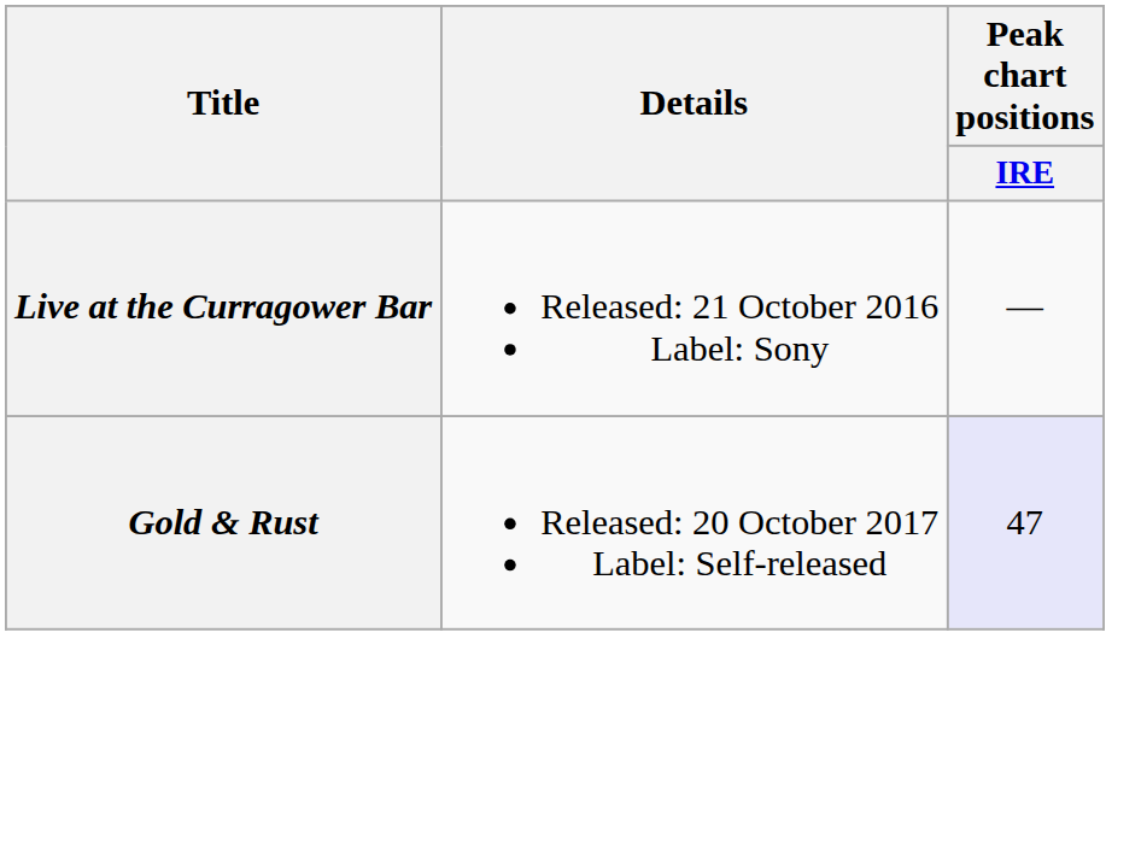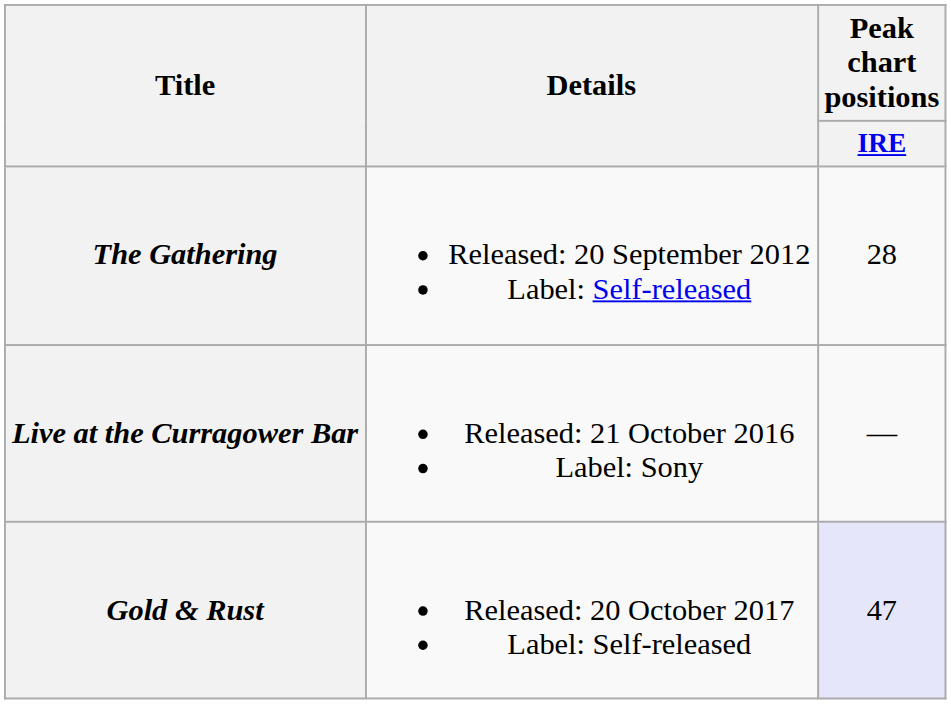+ row: The Gathering | Released: 20 September 2012 Label: Self-released | 28
